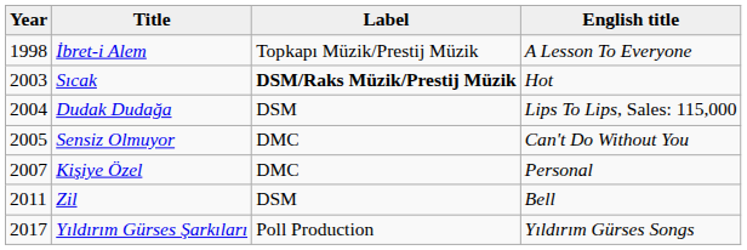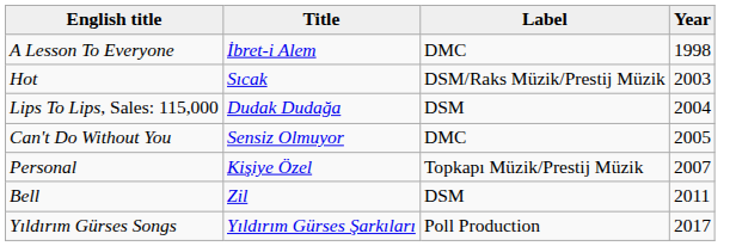columns swapped: Year <-> English title
İbret-i Alem | Label: Topkapı Müzik/Prestij Müzik -> DMC
Sıcak | Label: bold -> normal
Kişiye Özel | Label: DMC -> Topkapı Müzik/Prestij Müzik
